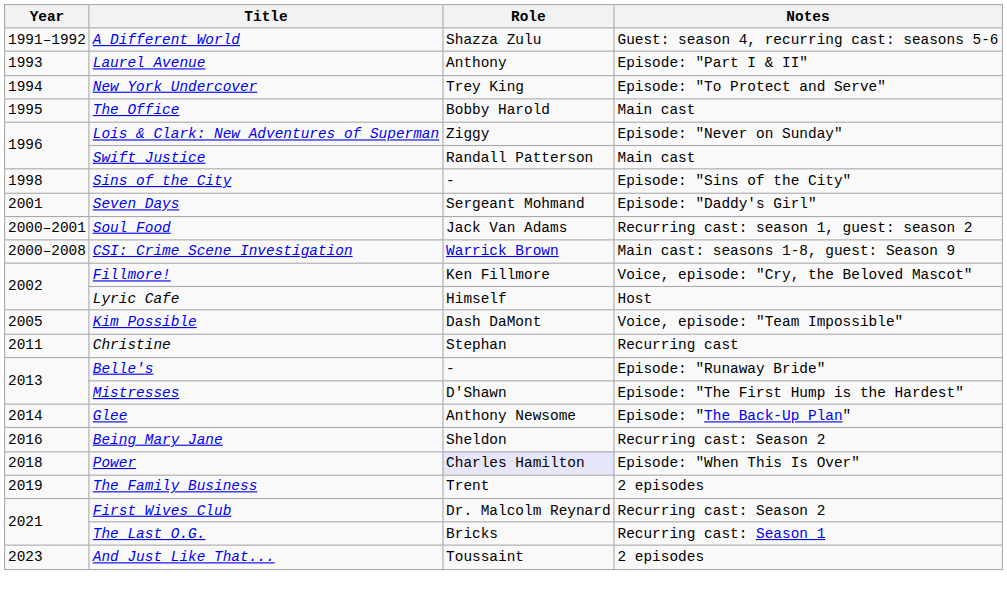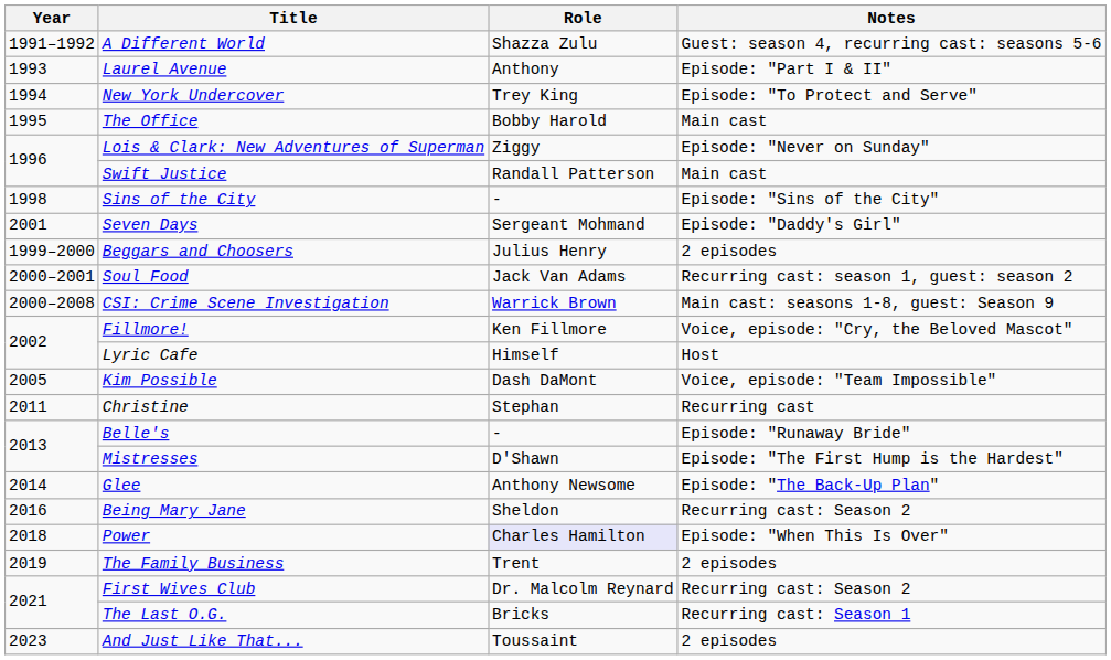+ row: 1999–2000 | Beggars and Choosers | Julius Henry | 2 episodes
